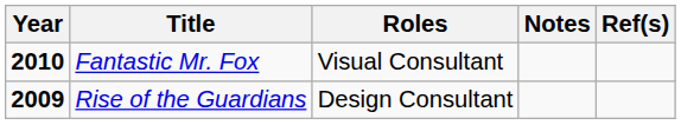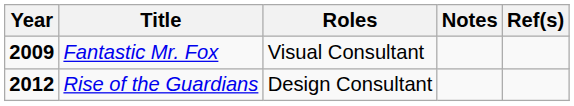Fantastic Mr. Fox | Year: 2010 -> 2009
Rise of the Guardians | Year: 2009 -> 2012
